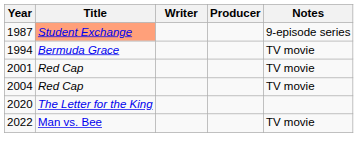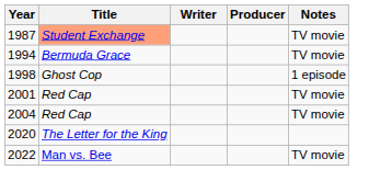1987 | Notes: 9-episode series -> TV movie
+ row: 1998 | Ghost Cop | 1 episode
